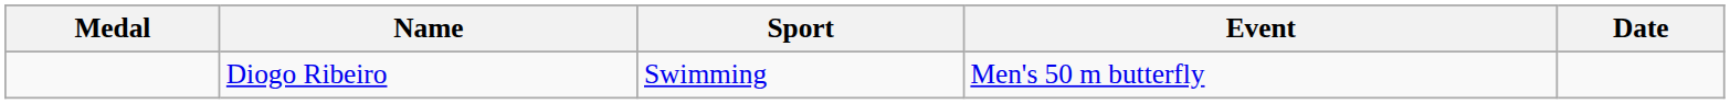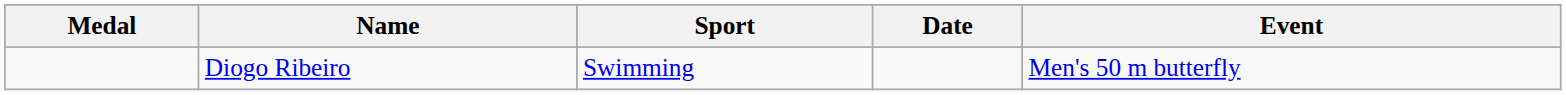columns swapped: Event <-> Date
